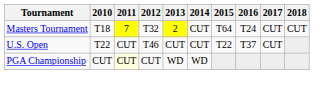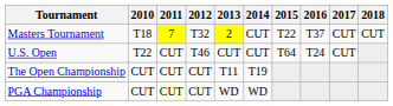Masters Tournament | 2015: T64 -> T22
Masters Tournament | 2016: T24 -> T37
U.S. Open | 2015: T22 -> T64
U.S. Open | 2016: T37 -> T24
+ row: The Open Championship | CUT | CUT | CUT | T11 | T19
